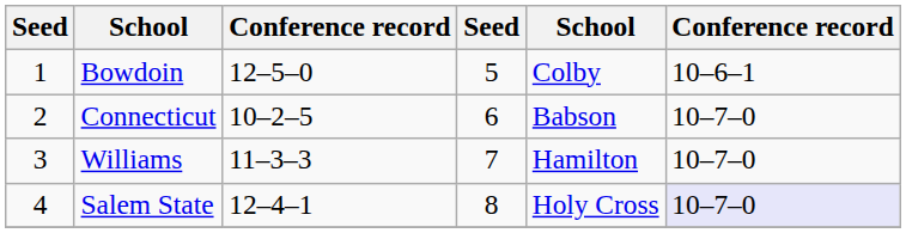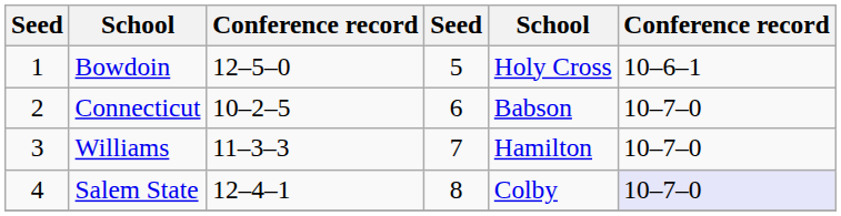Bowdoin | column 5: Colby -> Holy Cross
Salem State | column 5: Holy Cross -> Colby
